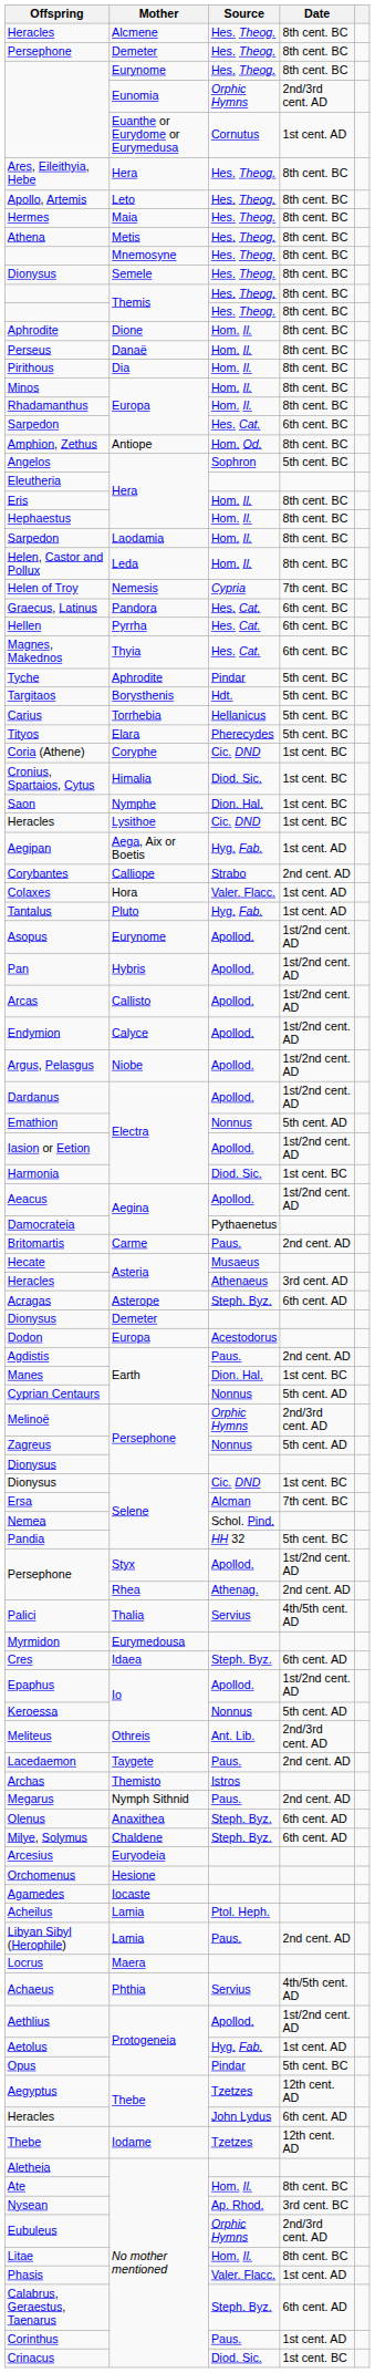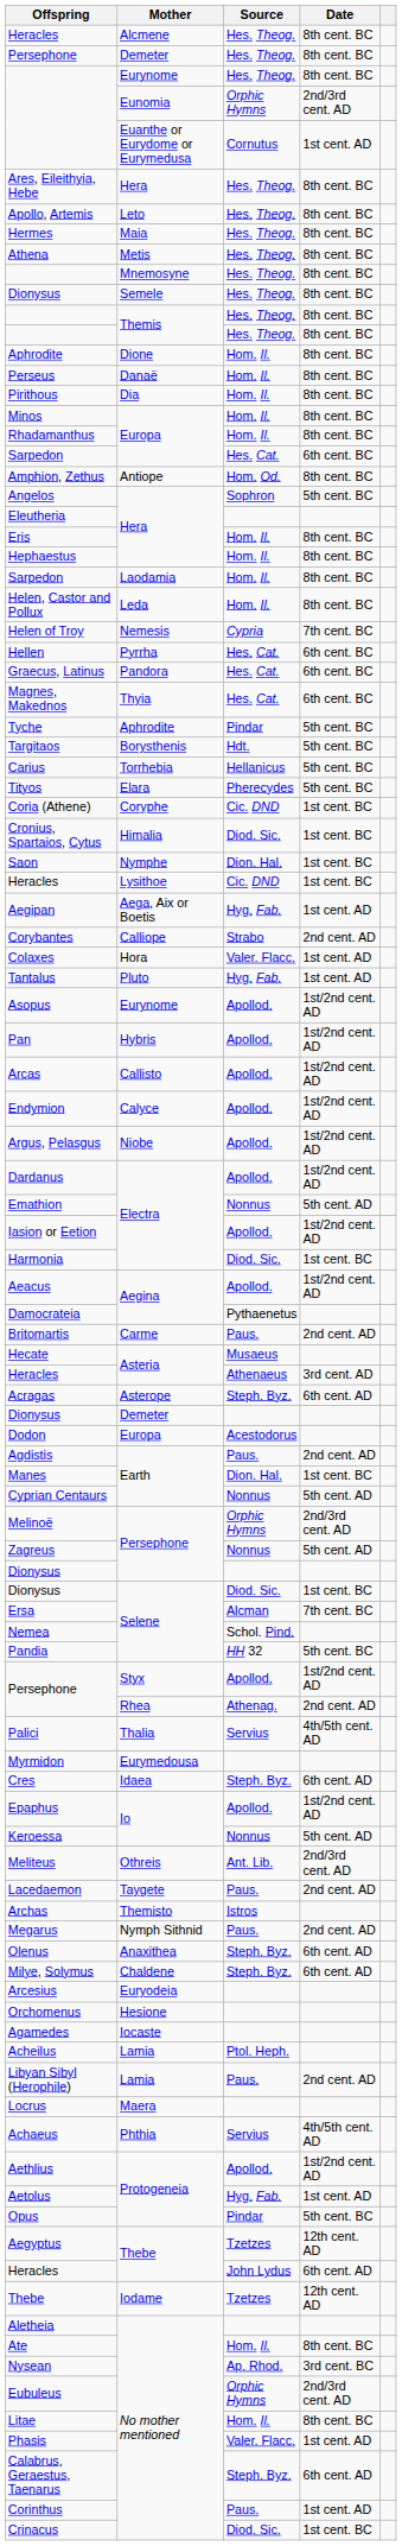rows swapped: Graecus, Latinus <-> Hellen
Dionysus / Selene | Source: Cic. DND -> Diod. Sic.
